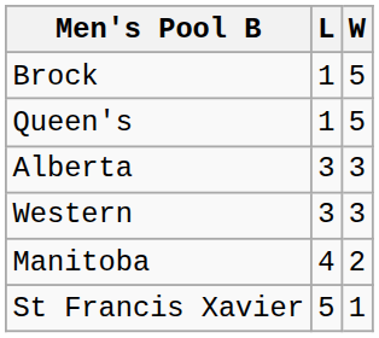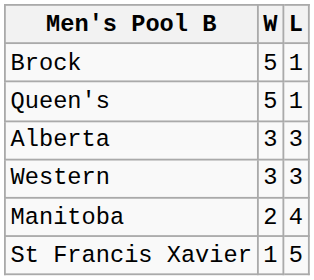columns swapped: W <-> L
